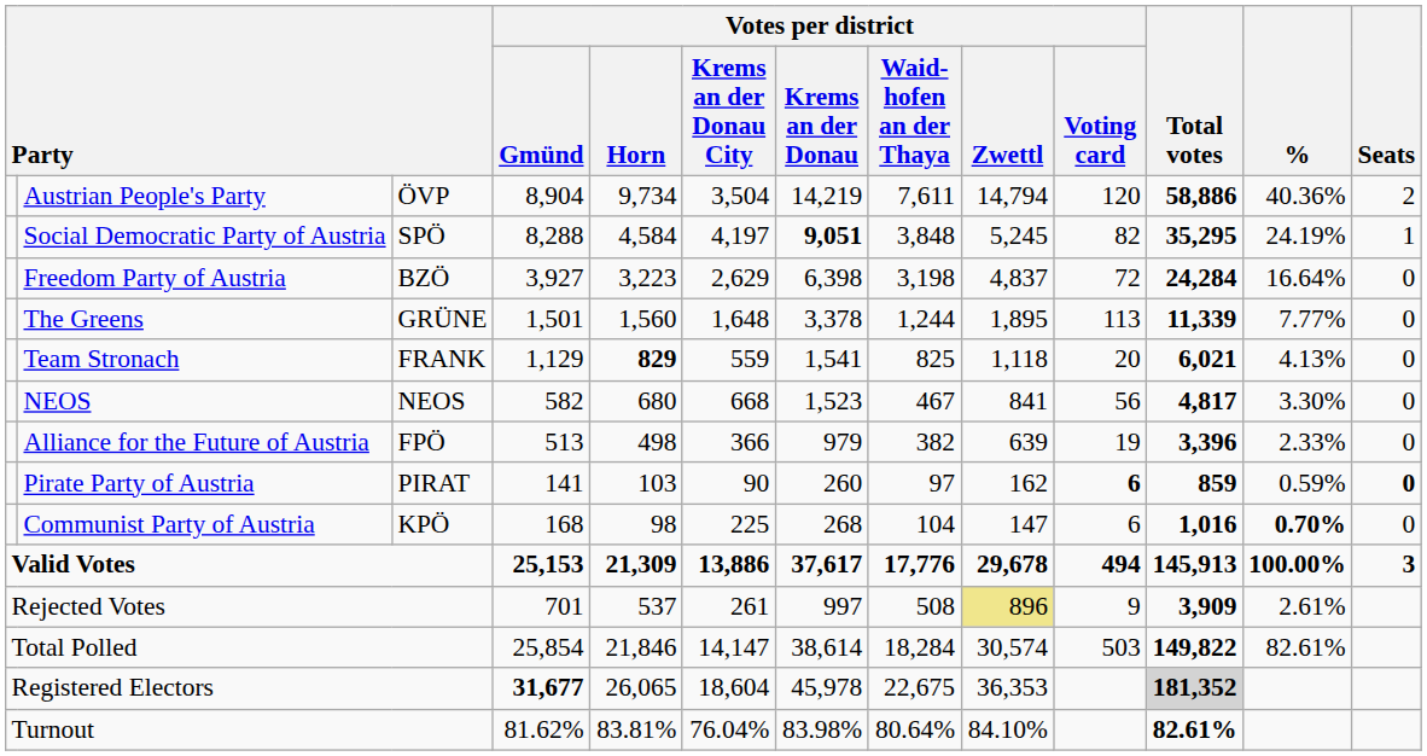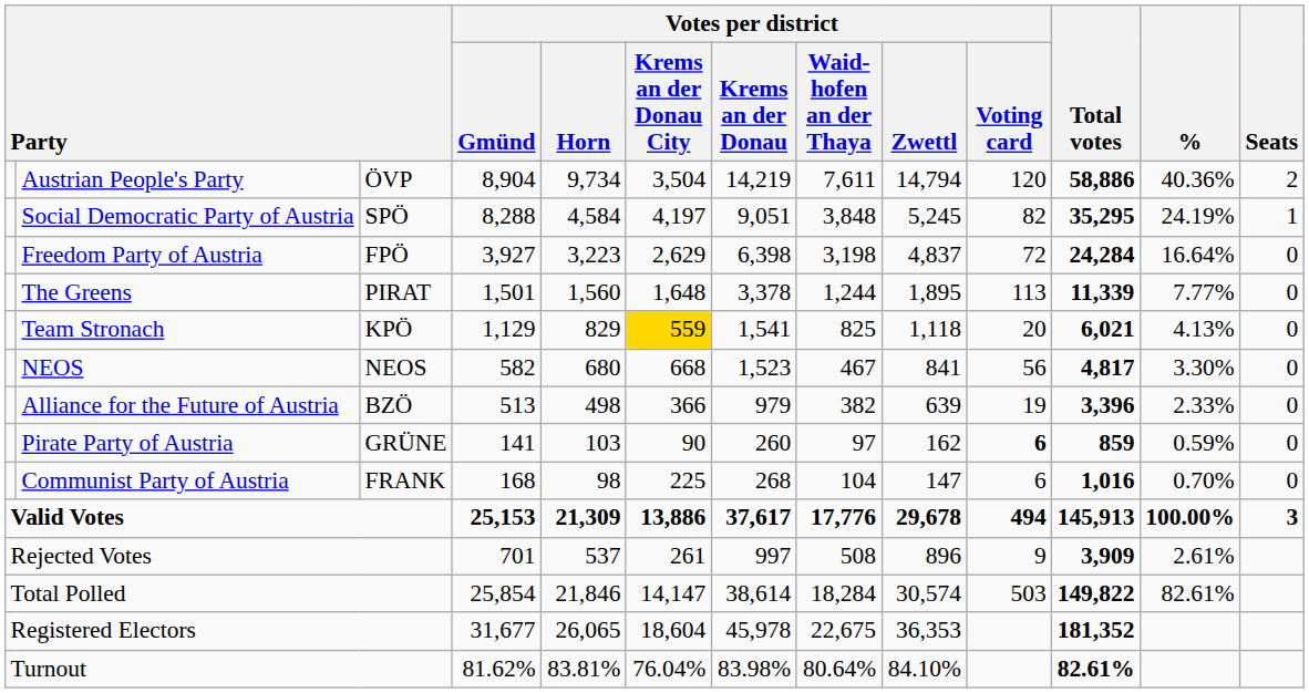Social Democratic Party of Austria | Votes per district / Krems an der Donau: bold -> normal
Freedom Party of Austria | column 3: BZÖ -> FPÖ
The Greens | column 3: GRÜNE -> PIRAT
Team Stronach | column 3: FRANK -> KPÖ
Team Stronach | Votes per district / Horn: bold -> normal
Team Stronach | Votes per district / Krems an der Donau City: no background -> gold background
Alliance for the Future of Austria | column 3: FPÖ -> BZÖ
Pirate Party of Austria | column 3: PIRAT -> GRÜNE
Pirate Party of Austria | Seats: bold -> normal
Communist Party of Austria | column 3: KPÖ -> FRANK
Communist Party of Austria | %: bold -> normal
Rejected Votes | Votes per district / Zwettl: khaki background -> no background
Registered Electors | Votes per district / Gmünd: bold -> normal
Registered Electors | Total votes: lightgrey background -> no background
